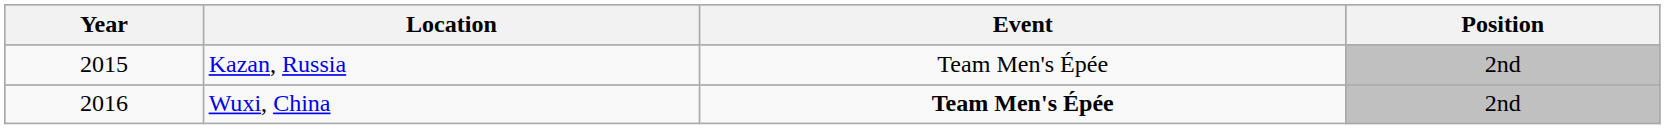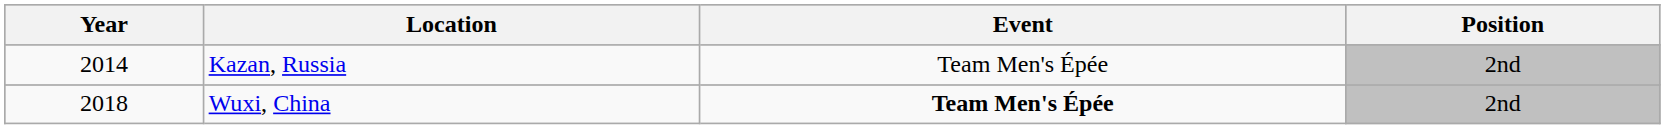Kazan, Russia | Year: 2015 -> 2014
Wuxi, China | Year: 2016 -> 2018
